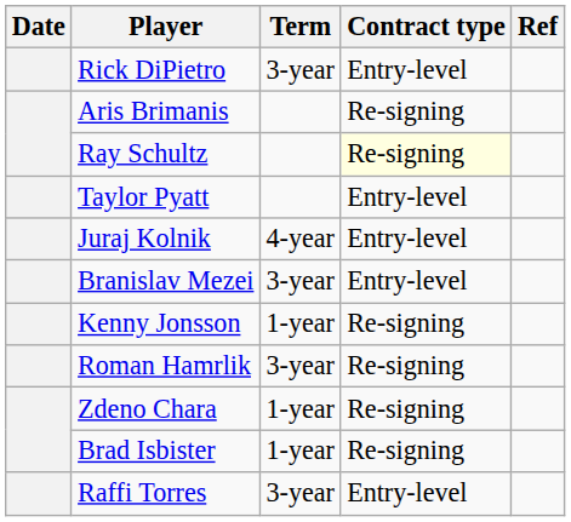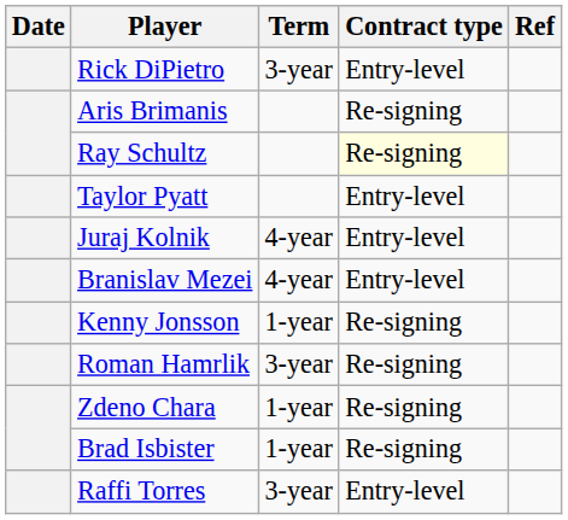Branislav Mezei | Term: 3-year -> 4-year
